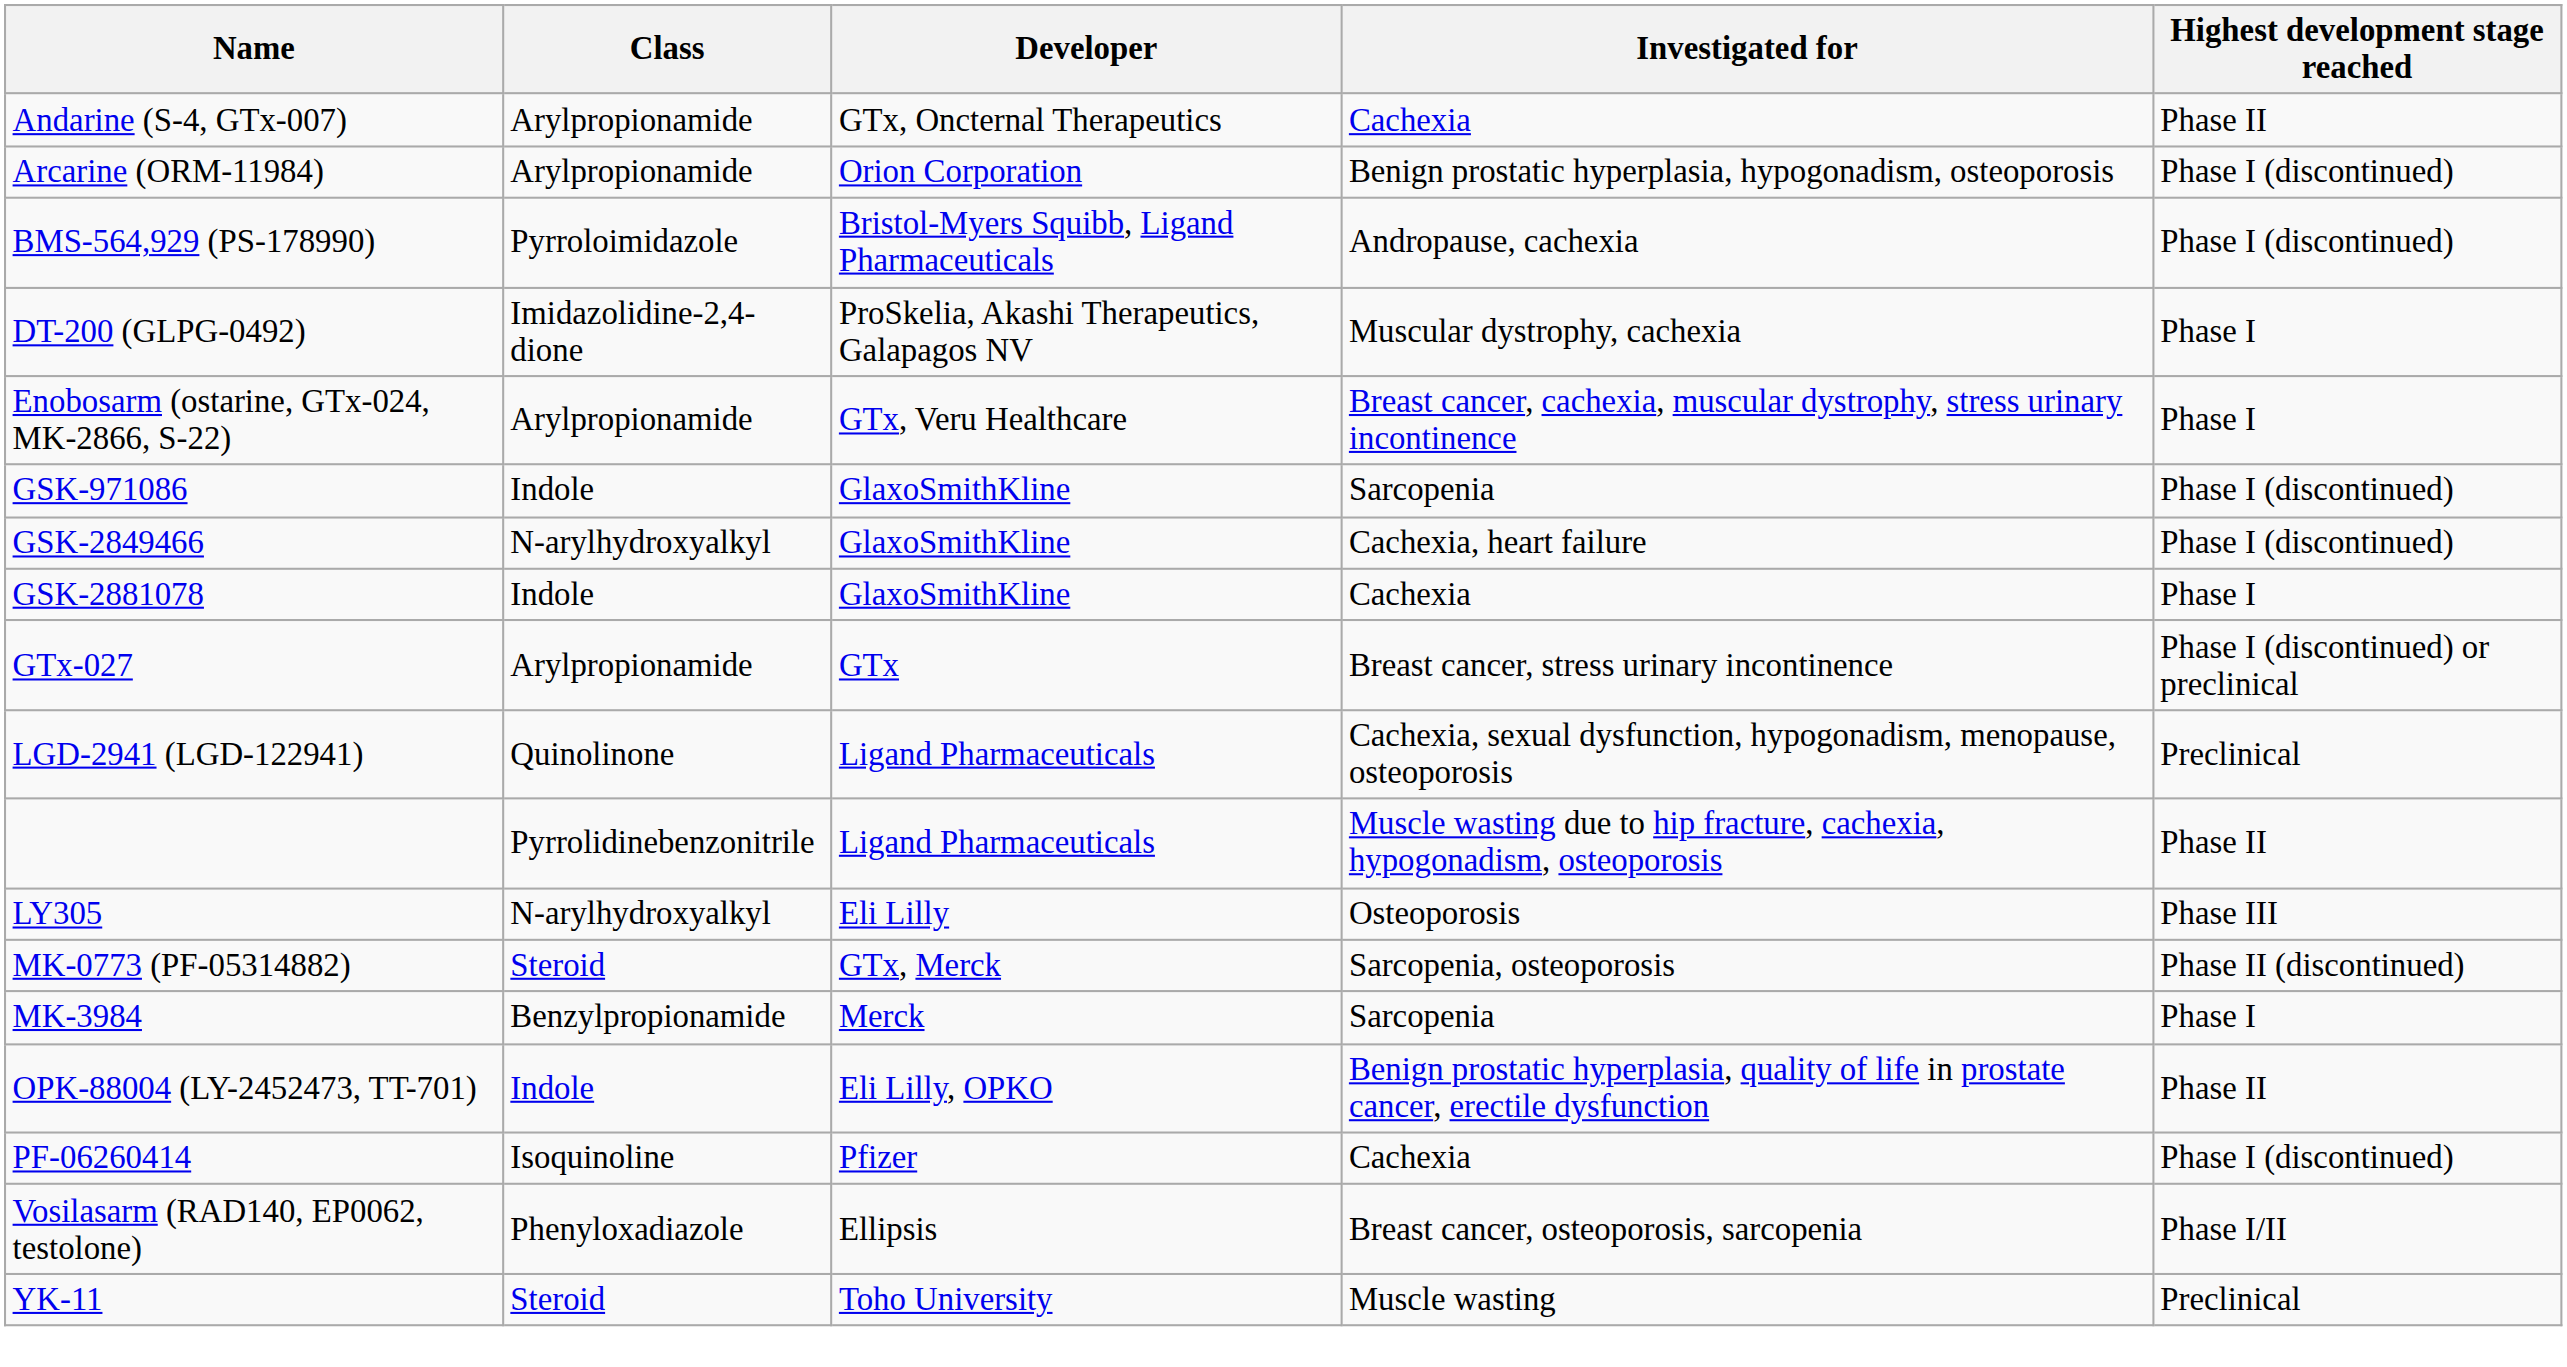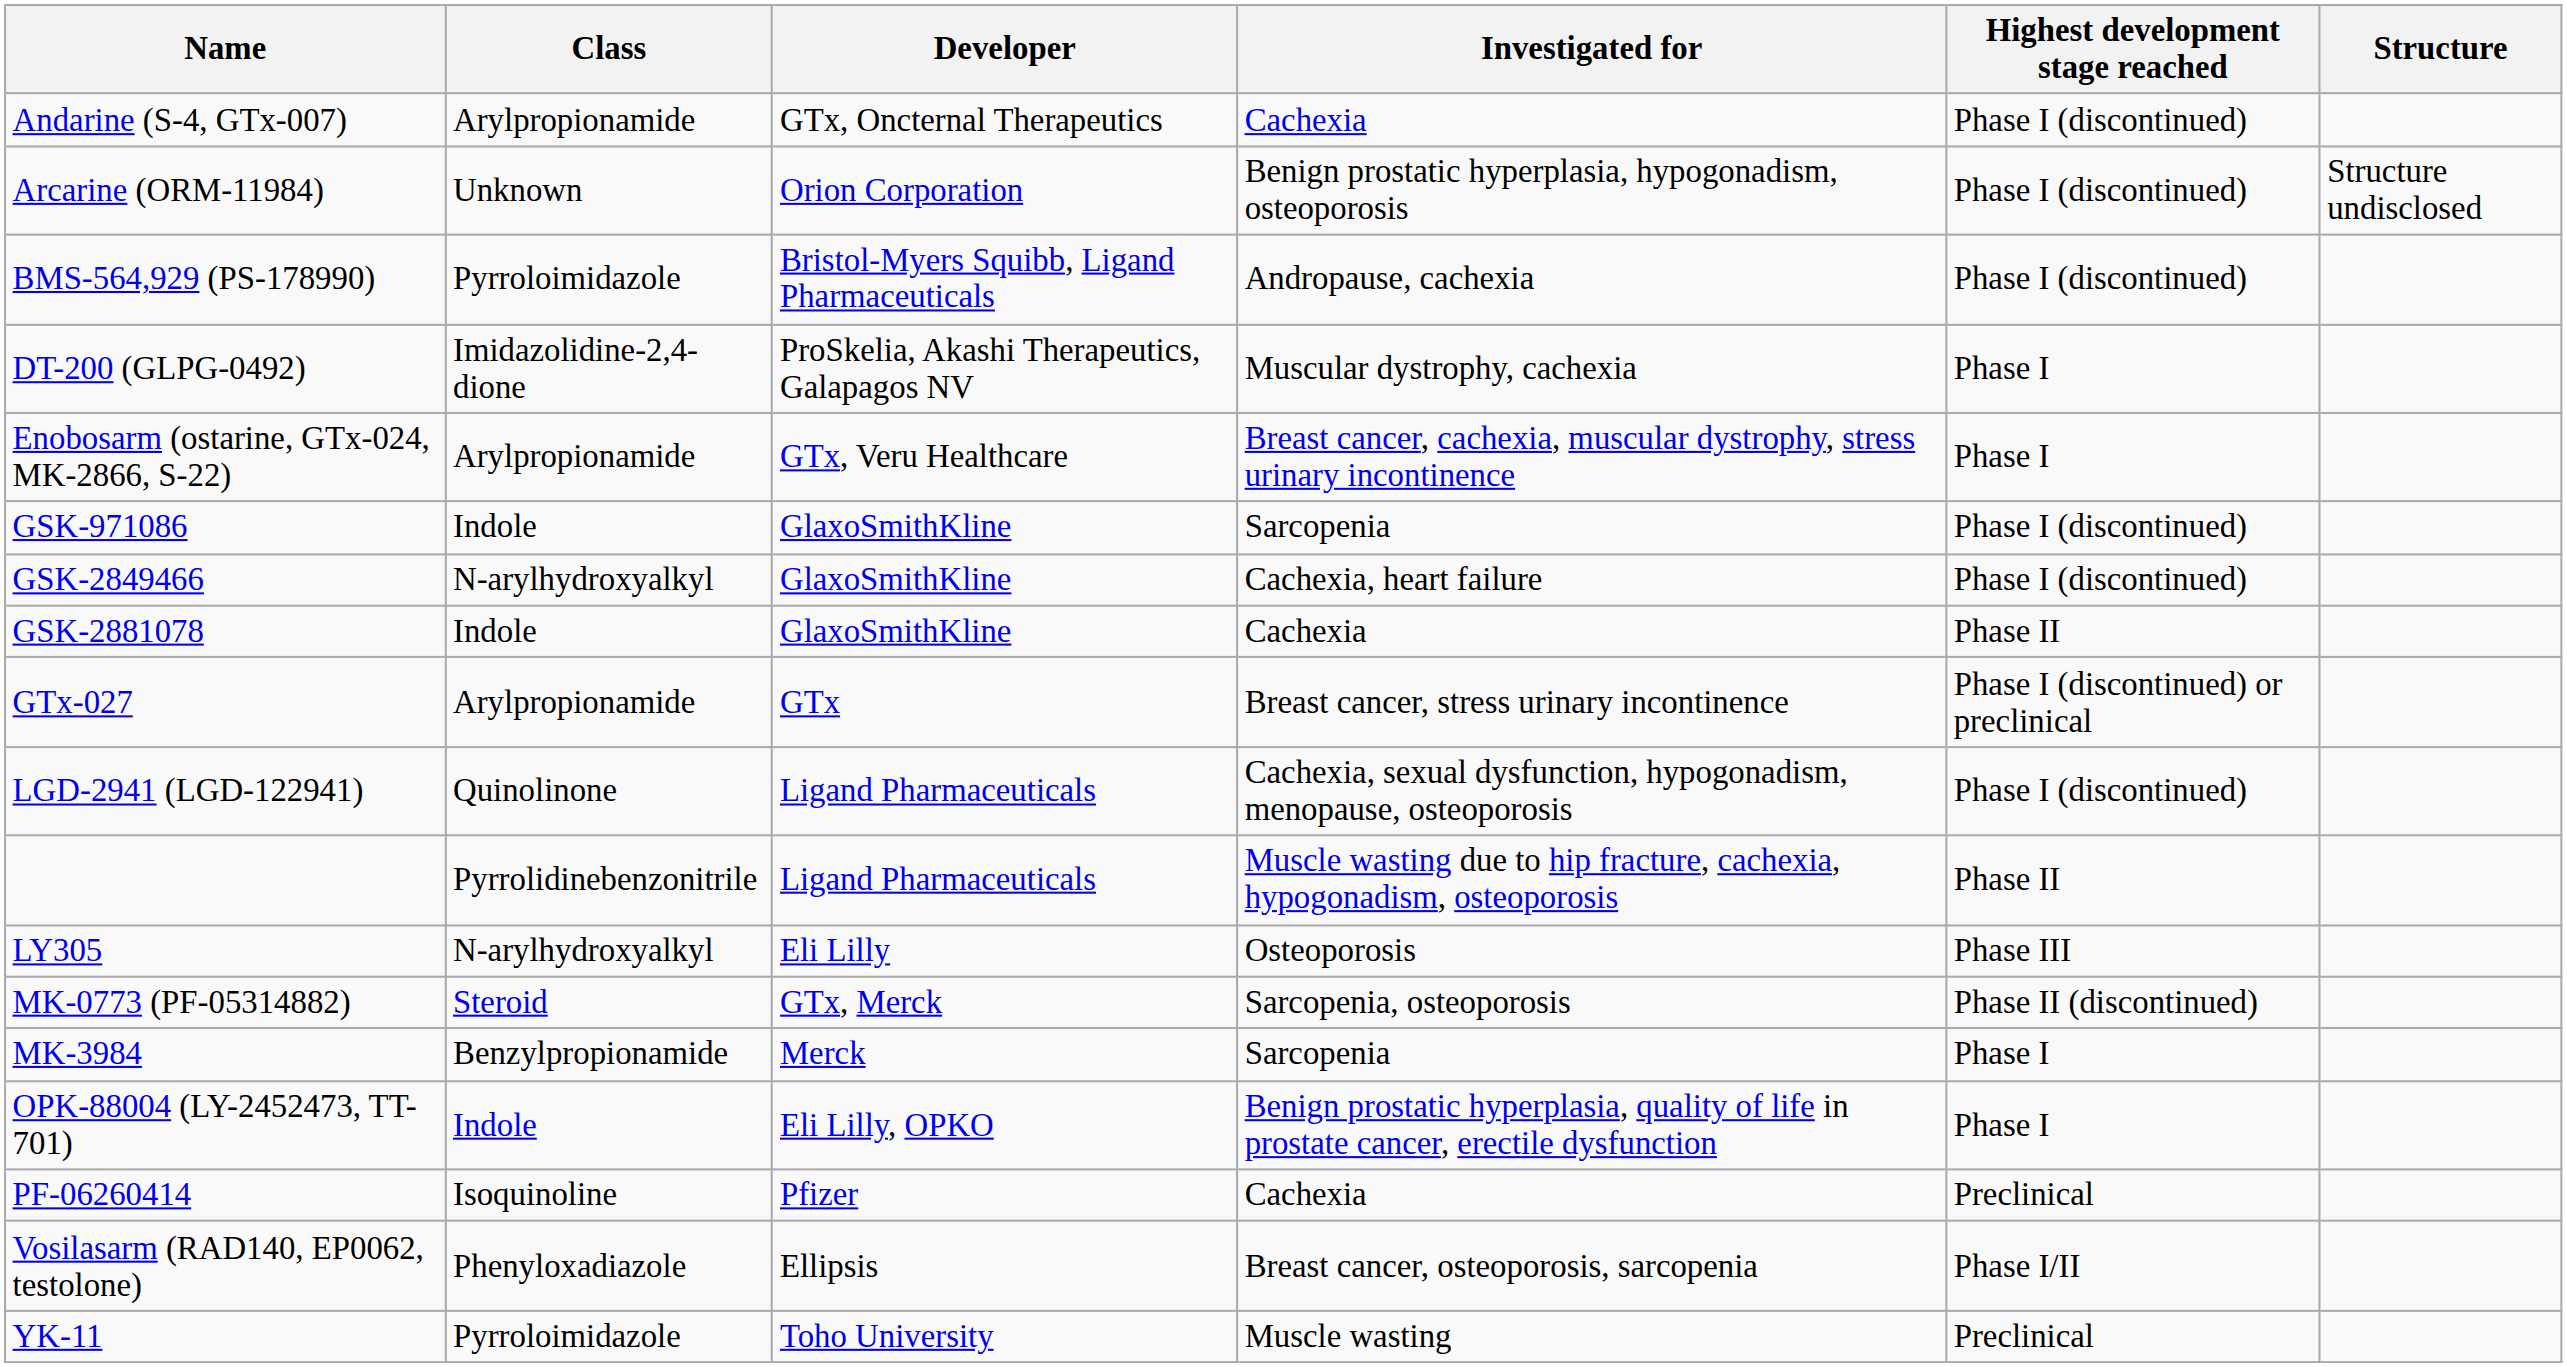+ column: Structure | Structure undisclosed
Andarine (S-4, GTx-007) | Highest development stage reached: Phase II -> Phase I (discontinued)
Arcarine (ORM-11984) | Class: Arylpropionamide -> Unknown
GSK-2881078 | Highest development stage reached: Phase I -> Phase II
LGD-2941 (LGD-122941) | Highest development stage reached: Preclinical -> Phase I (discontinued)
OPK-88004 (LY-2452473, TT-701) | Highest development stage reached: Phase II -> Phase I
PF-06260414 | Highest development stage reached: Phase I (discontinued) -> Preclinical
YK-11 | Class: Steroid -> Pyrroloimidazole
